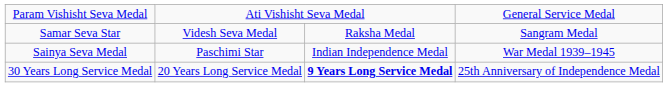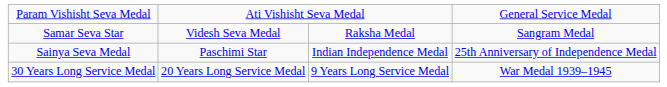Sainya Seva Medal | column 4: War Medal 1939–1945 -> 25th Anniversary of Independence Medal
30 Years Long Service Medal | column 3: bold -> normal
30 Years Long Service Medal | column 4: 25th Anniversary of Independence Medal -> War Medal 1939–1945
